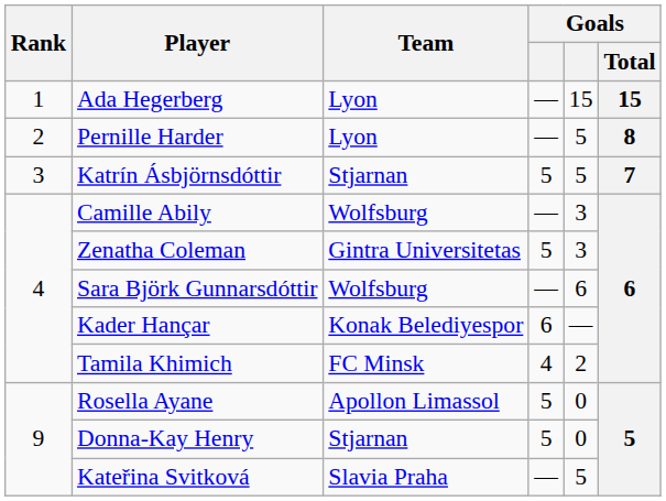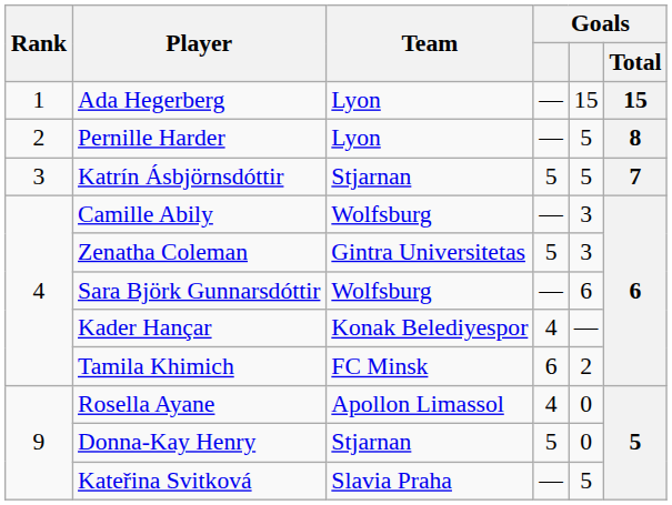Kader Hançar | column 4: 6 -> 4
Tamila Khimich | column 4: 4 -> 6
Rosella Ayane | column 4: 5 -> 4
